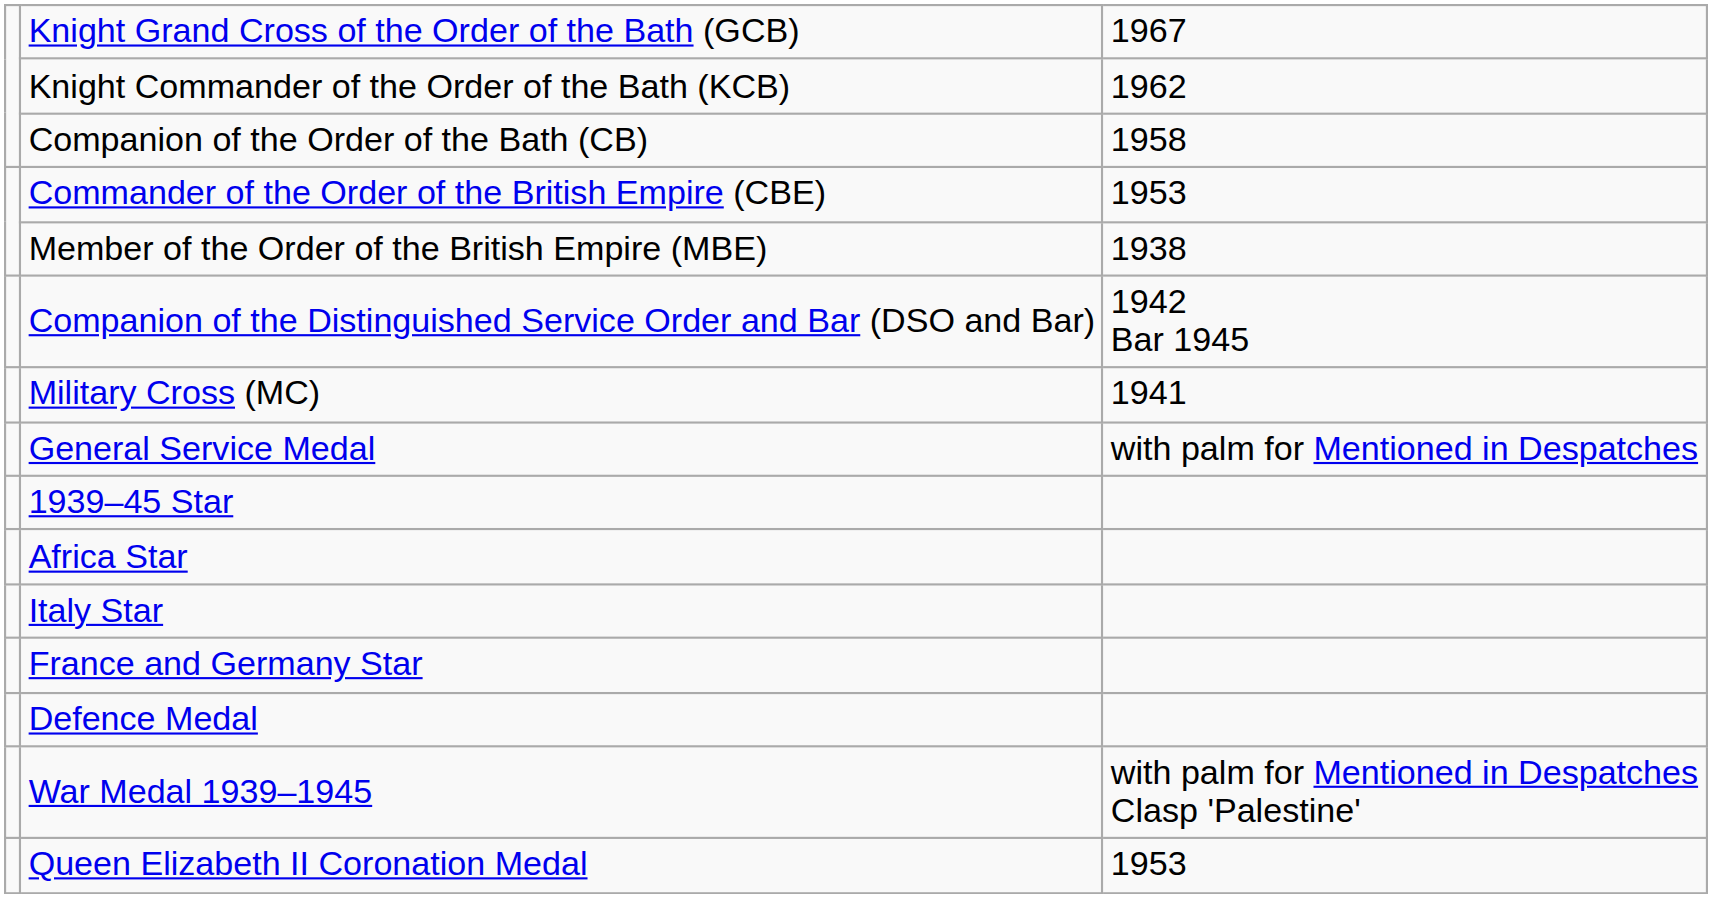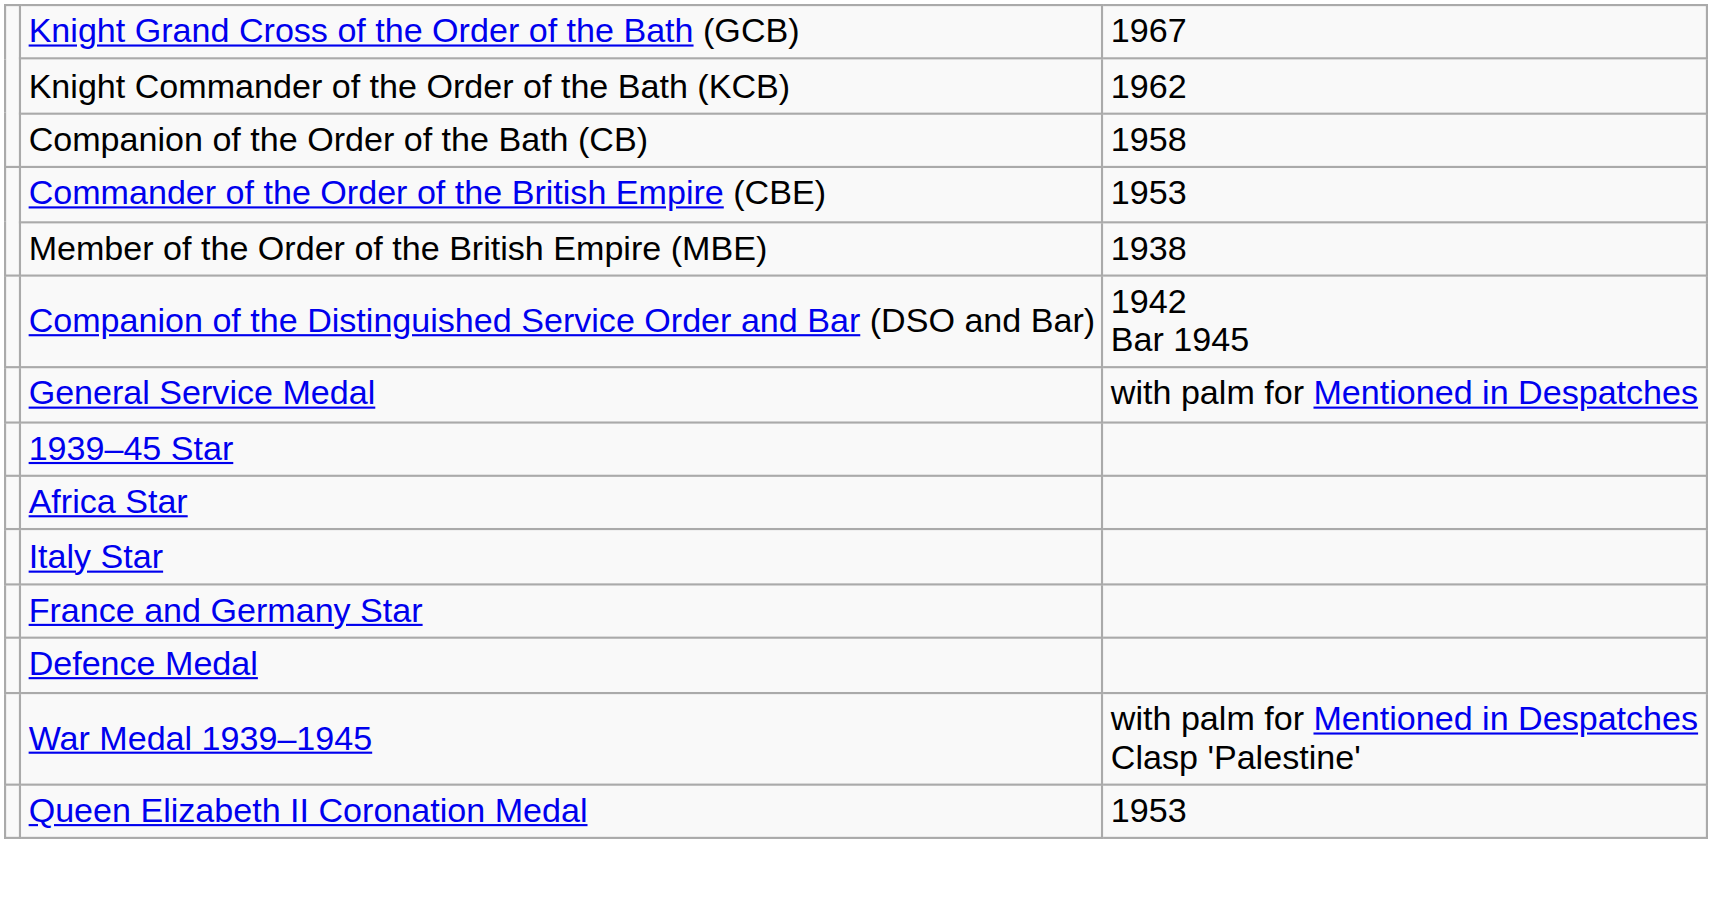- row: Military Cross (MC) | 1941
